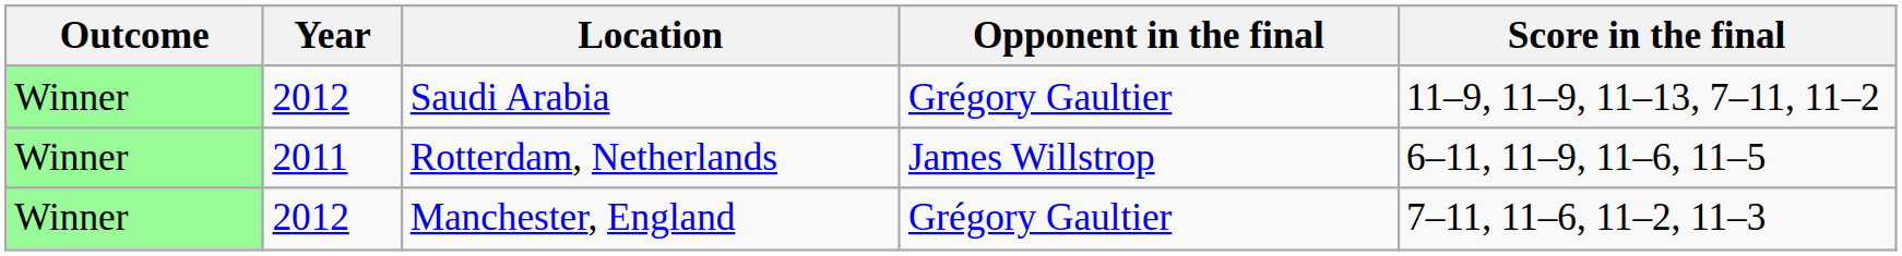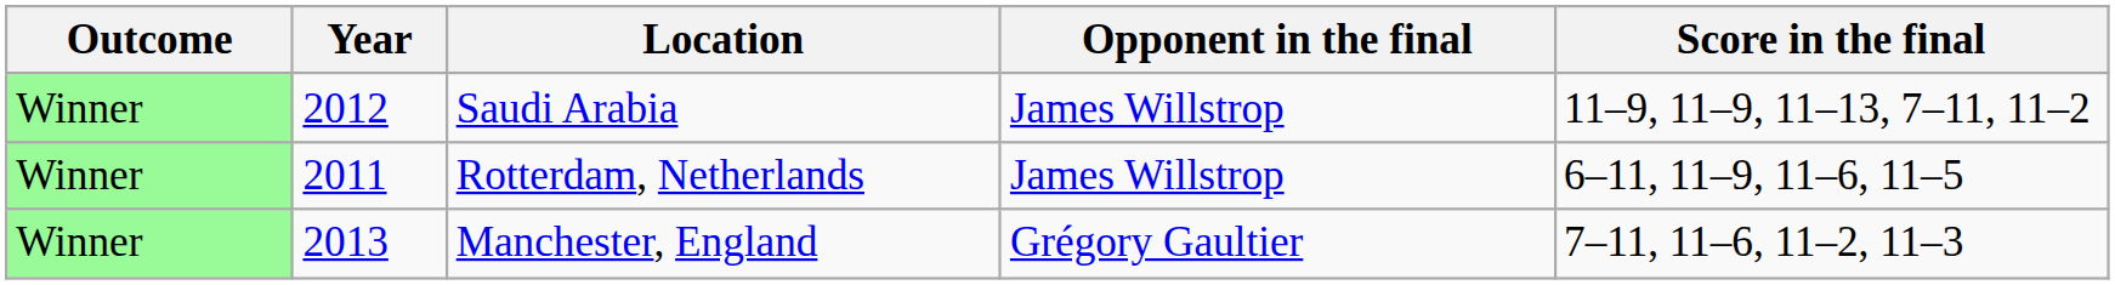Saudi Arabia | Opponent in the final: Grégory Gaultier -> James Willstrop
Manchester, England | Year: 2012 -> 2013
